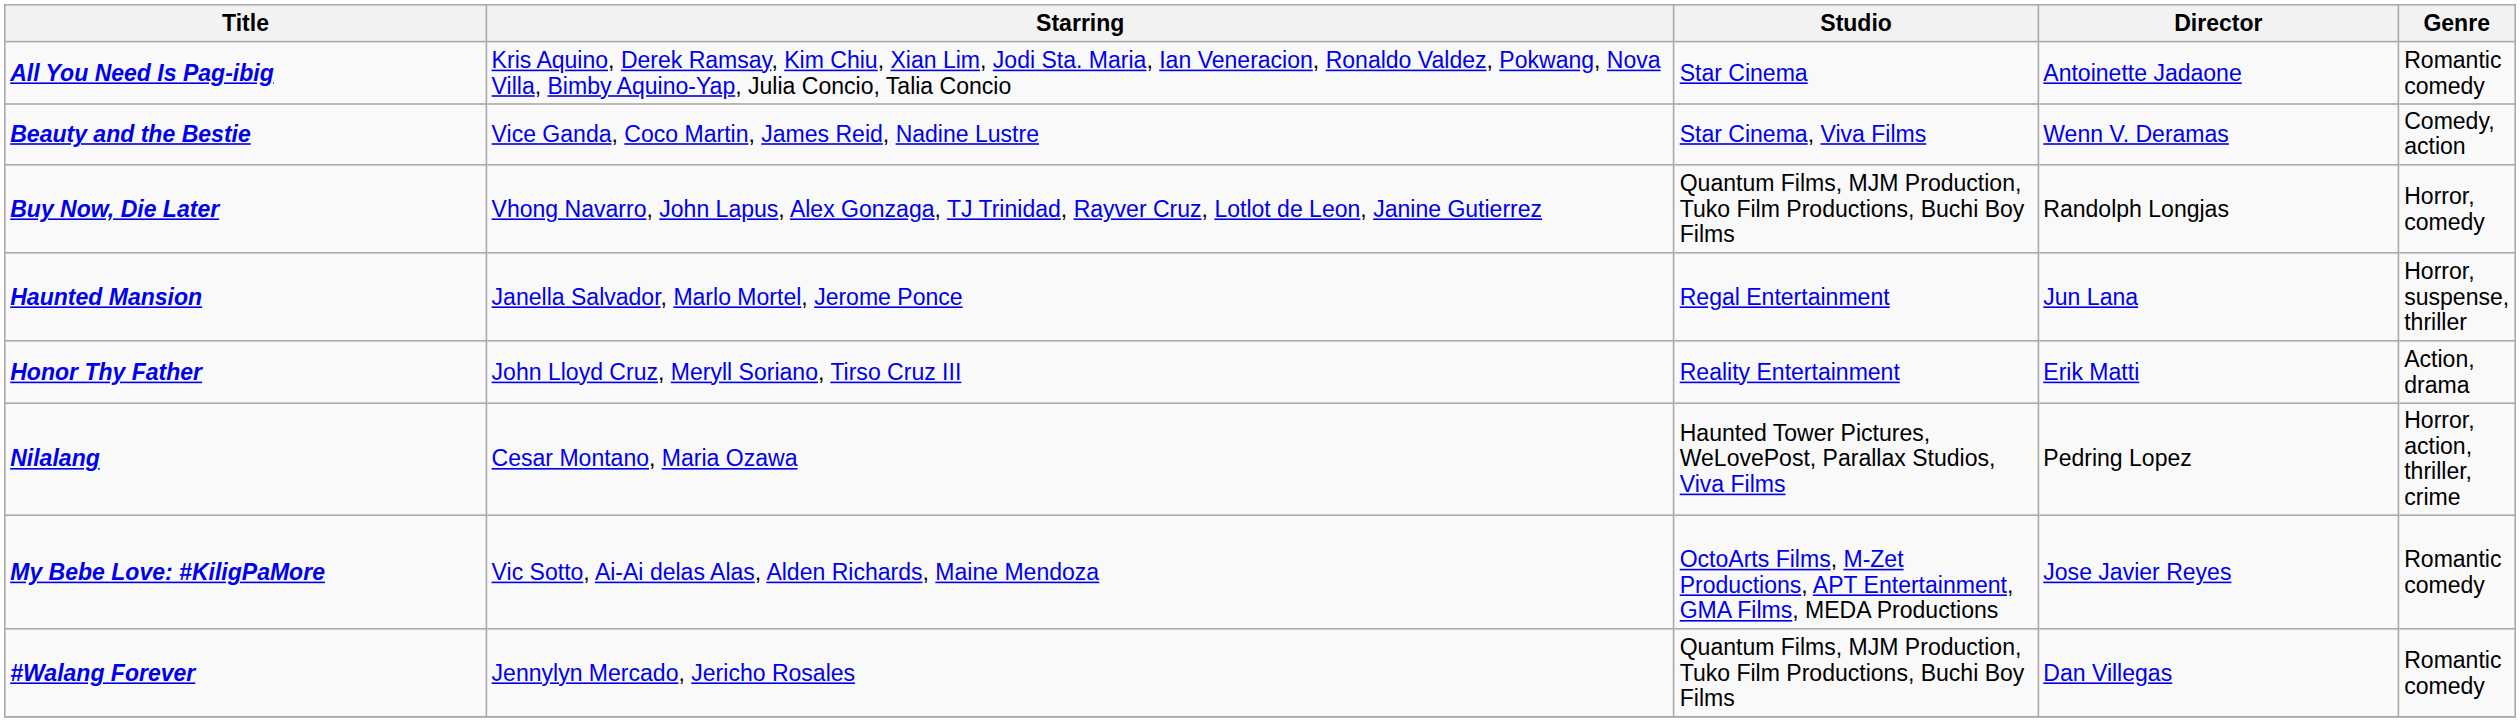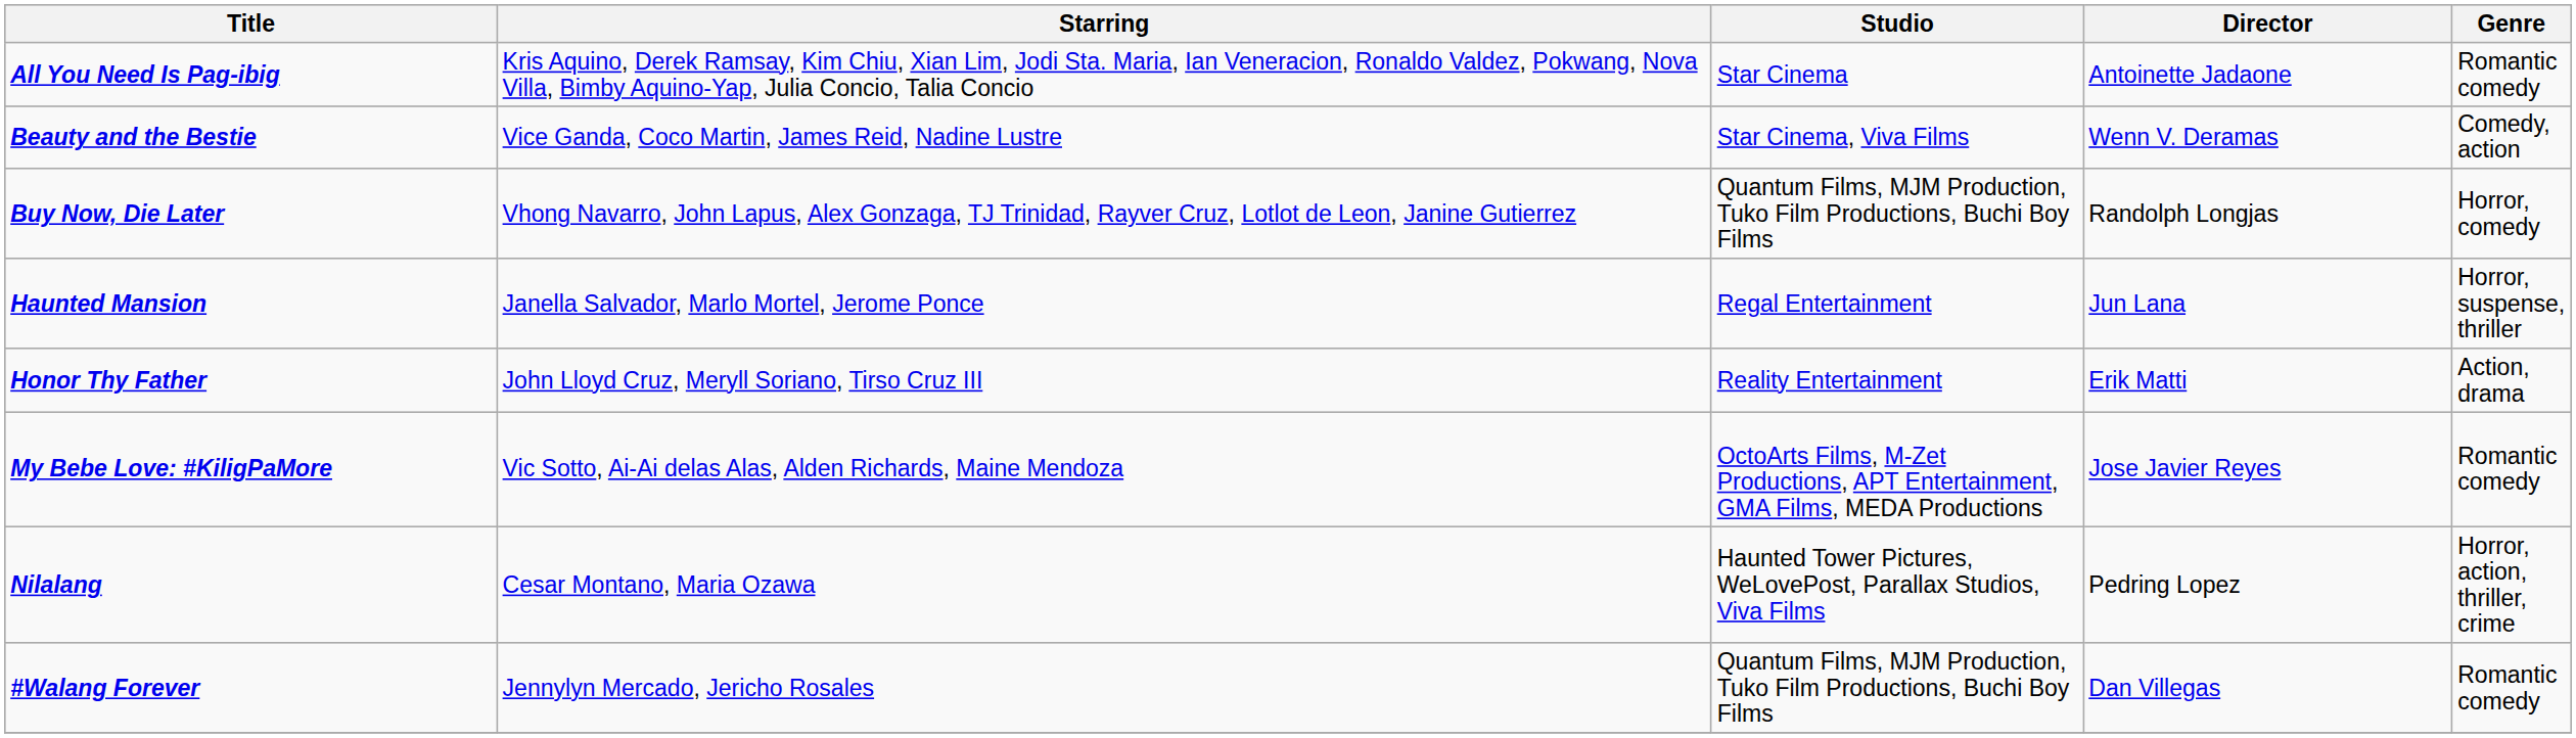rows swapped: My Bebe Love: #KiligPaMore <-> Nilalang
